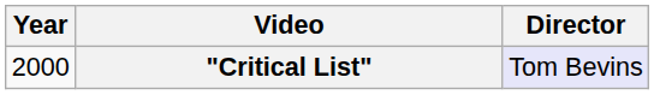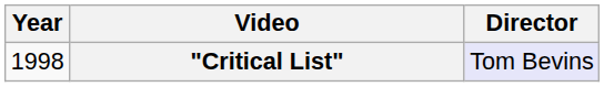"Critical List" | Year: 2000 -> 1998
